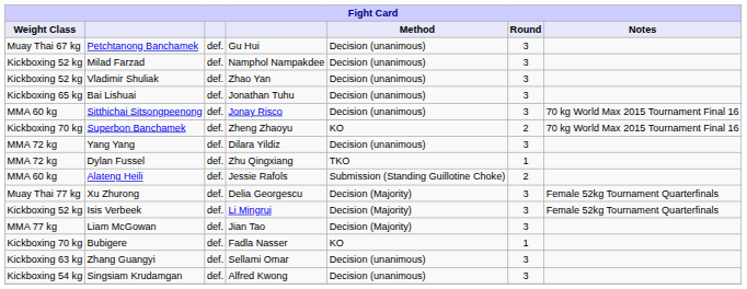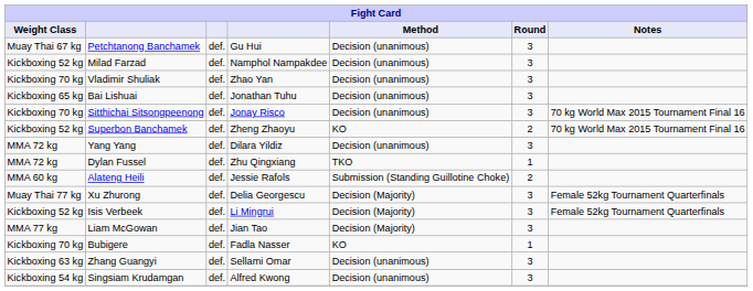Vladimir Shuliak | Weight Class: Kickboxing 52 kg -> Kickboxing 70 kg
Sitthichai Sitsongpeenong | Weight Class: MMA 60 kg -> Kickboxing 70 kg
Superbon Banchamek | Weight Class: Kickboxing 70 kg -> Kickboxing 52 kg
